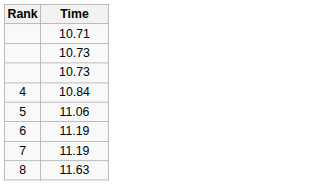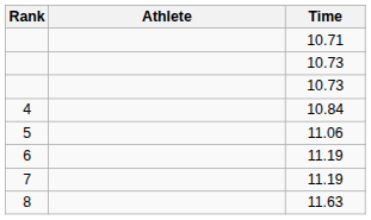+ column: Athlete
